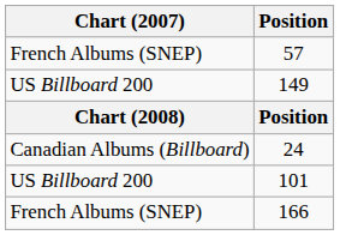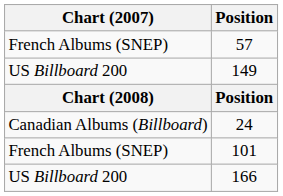101 | Chart (2007): US Billboard 200 -> French Albums (SNEP)
166 | Chart (2007): French Albums (SNEP) -> US Billboard 200
